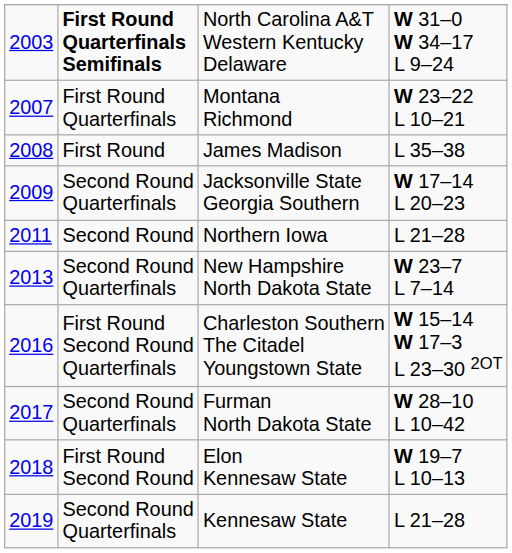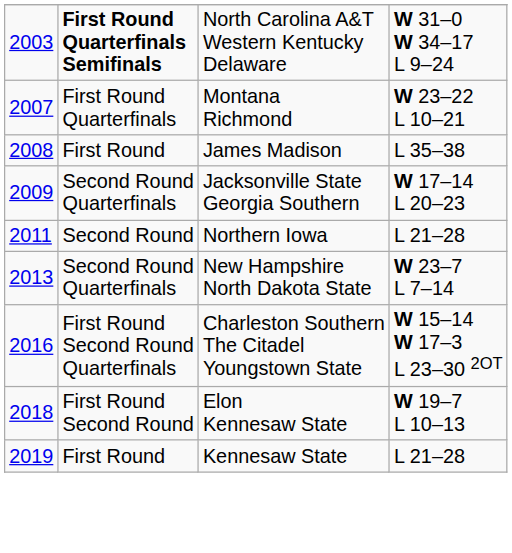- row: 2017 | Second Round Quarterfinals | Furman North Dakota State | W 28–10 L 10–42
Kennesaw State | column 2: Second Round Quarterfinals -> First Round
